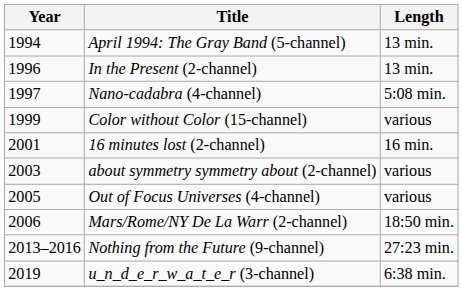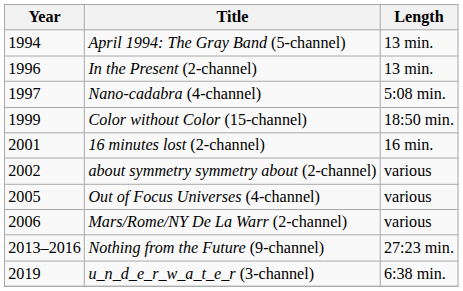Color without Color (15-channel) | Length: various -> 18:50 min.
about symmetry symmetry about (2-channel) | Year: 2003 -> 2002
Mars/Rome/NY De La Warr (2-channel) | Length: 18:50 min. -> various
